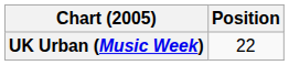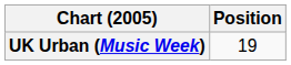UK Urban (Music Week) | Position: 22 -> 19
